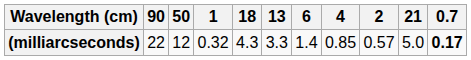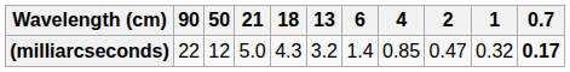columns swapped: 21 <-> 1
(milliarcseconds) | 13: 3.3 -> 3.2
(milliarcseconds) | 2: 0.57 -> 0.47
